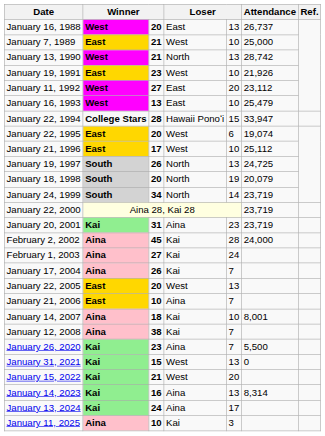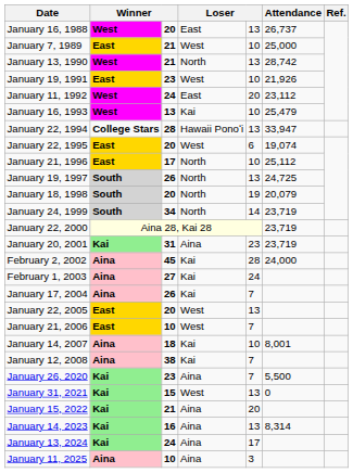January 11, 1992 | column 3: 27 -> 24
January 16, 1993 | column 4: East -> Kai
January 22, 1994 | column 5: 15 -> 13
January 21, 1996 | column 4: West -> North
January 21, 2006 | column 4: Aina -> West
January 15, 2022 | column 4: West -> Aina
January 11, 2025 | column 4: Kai -> Aina
